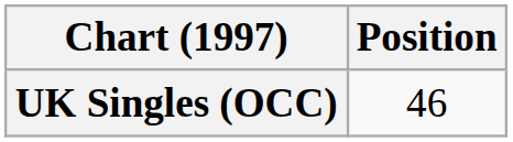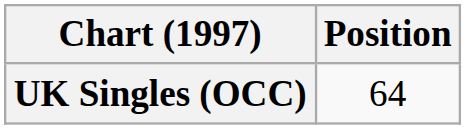UK Singles (OCC) | Position: 46 -> 64
